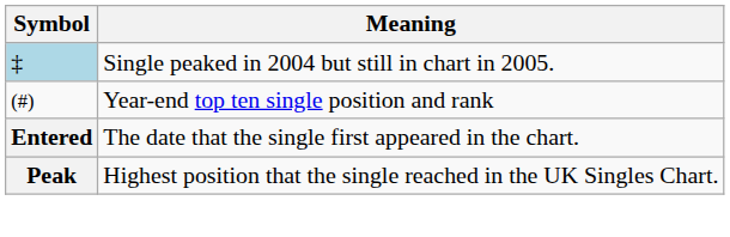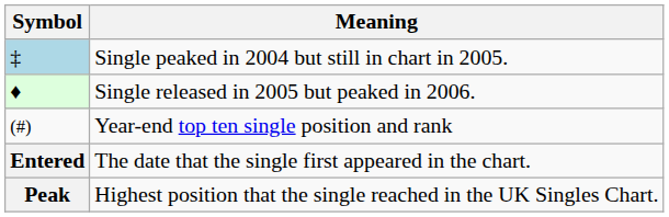+ row: ♦ | Single released in 2005 but peaked in 2006.
